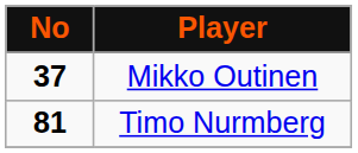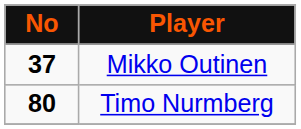Timo Nurmberg | No: 81 -> 80
